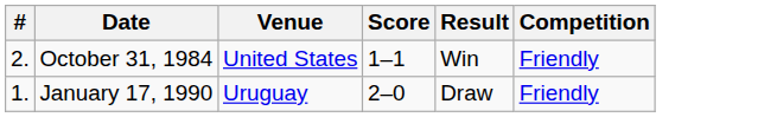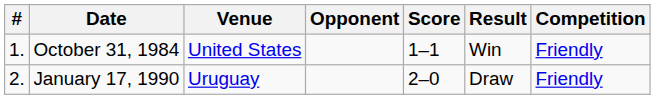+ column: Opponent
October 31, 1984 | #: 2. -> 1.
January 17, 1990 | #: 1. -> 2.
